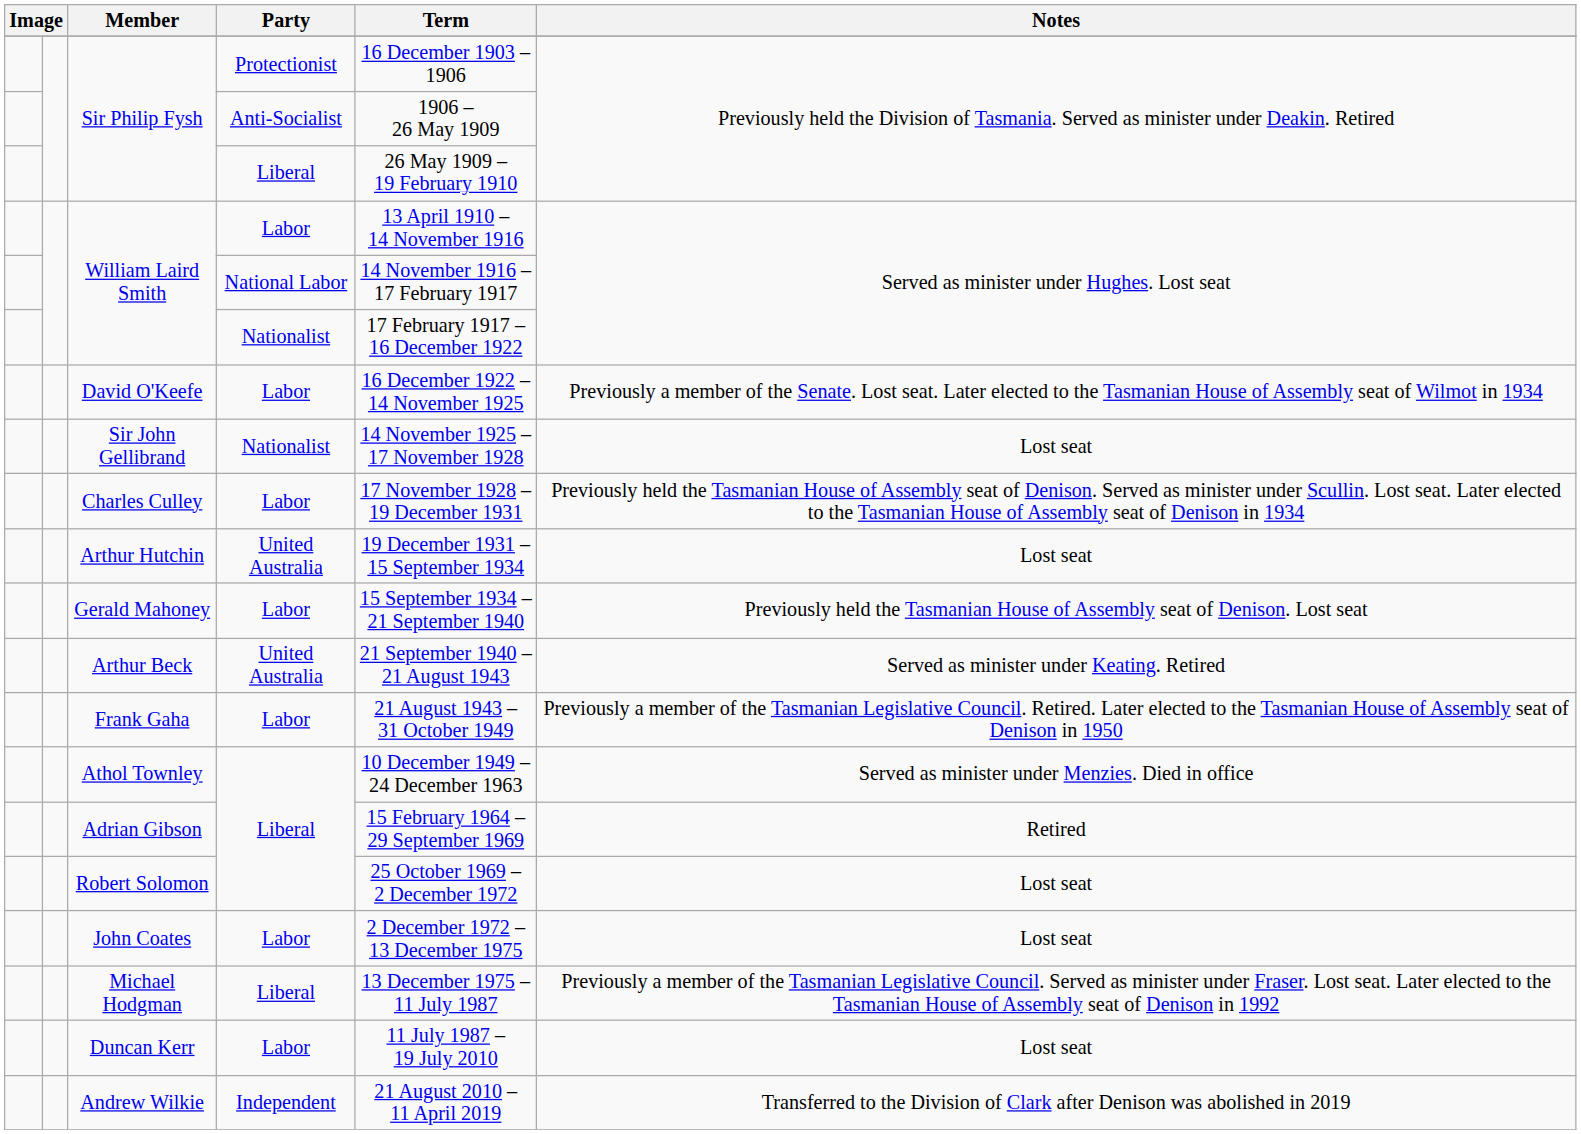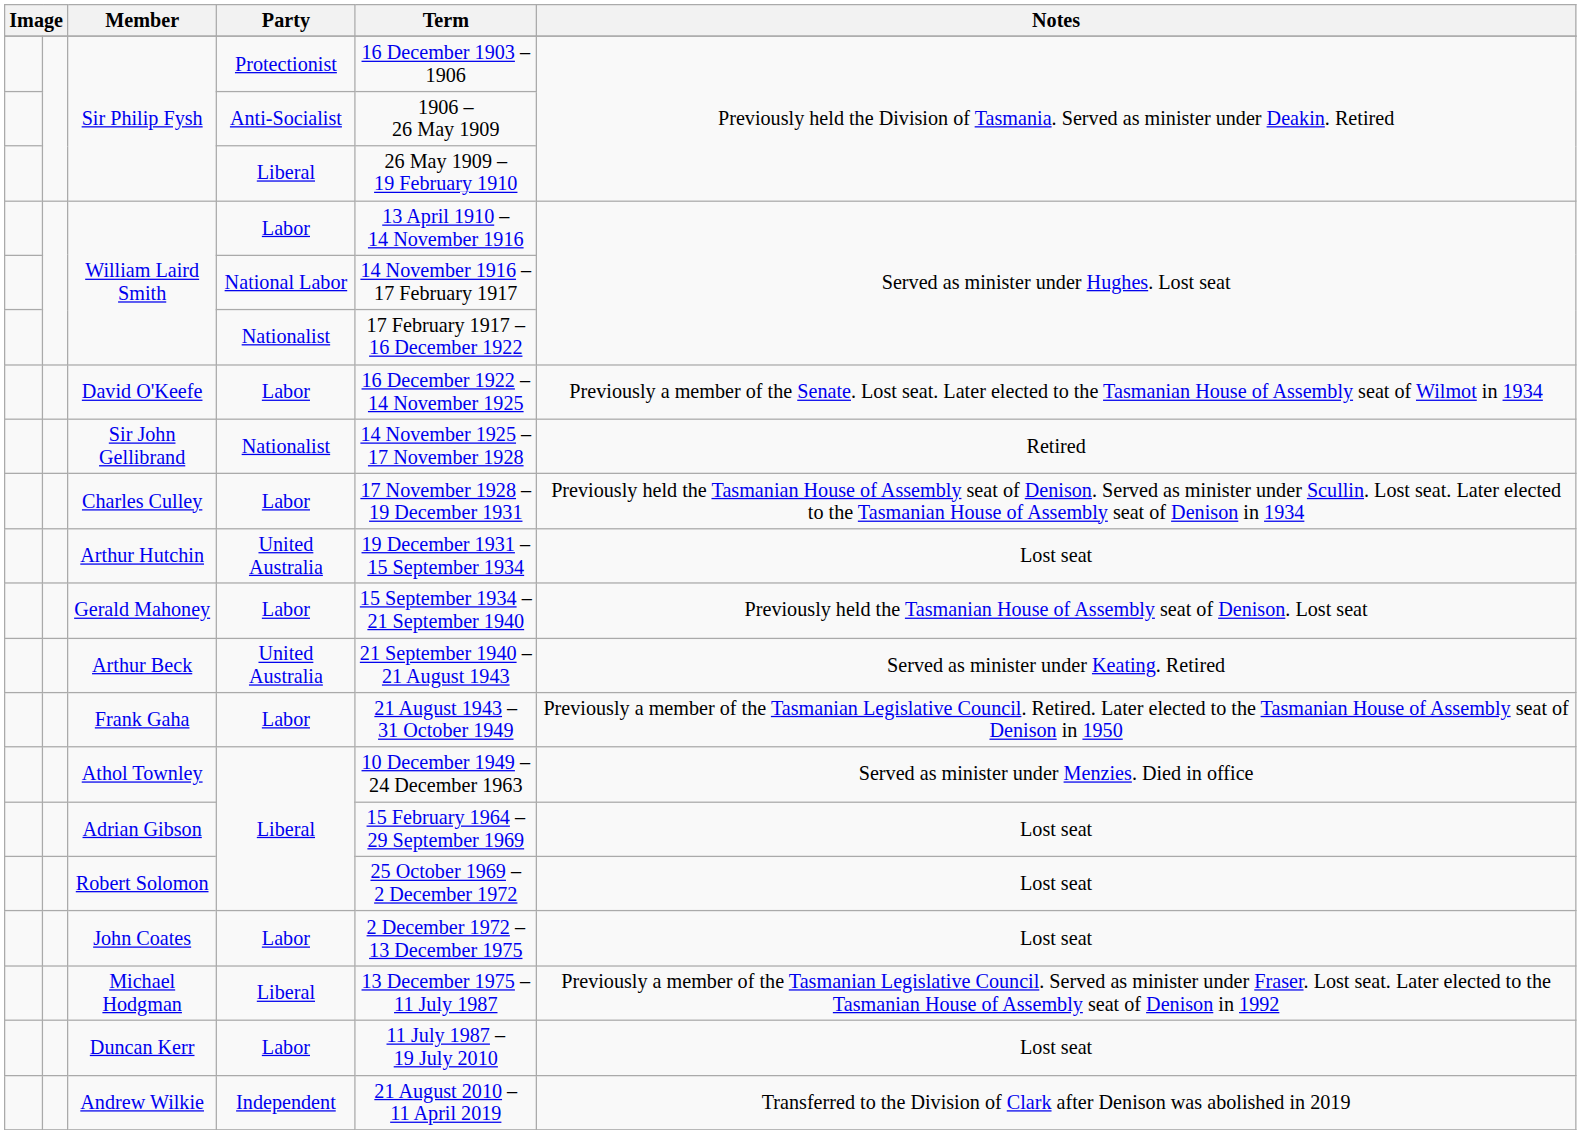Sir John Gellibrand | Notes: Lost seat -> Retired
Adrian Gibson | Notes: Retired -> Lost seat
